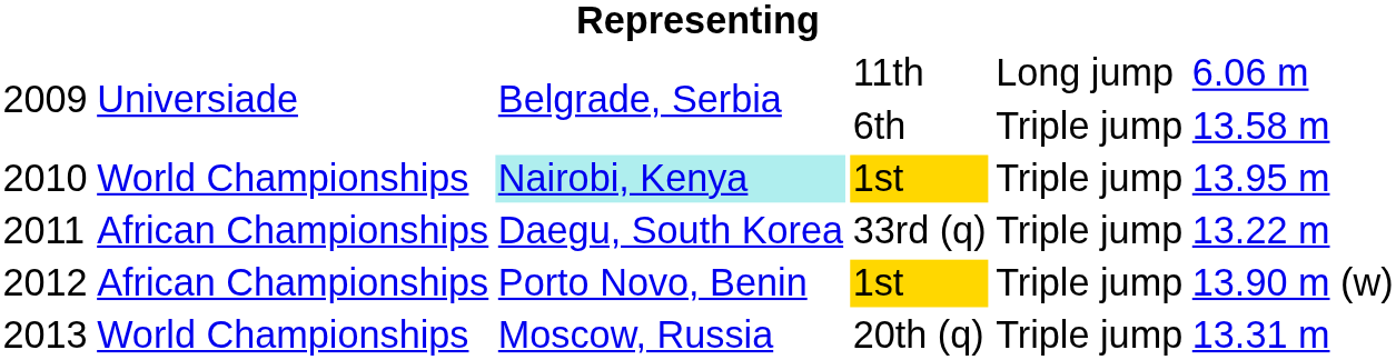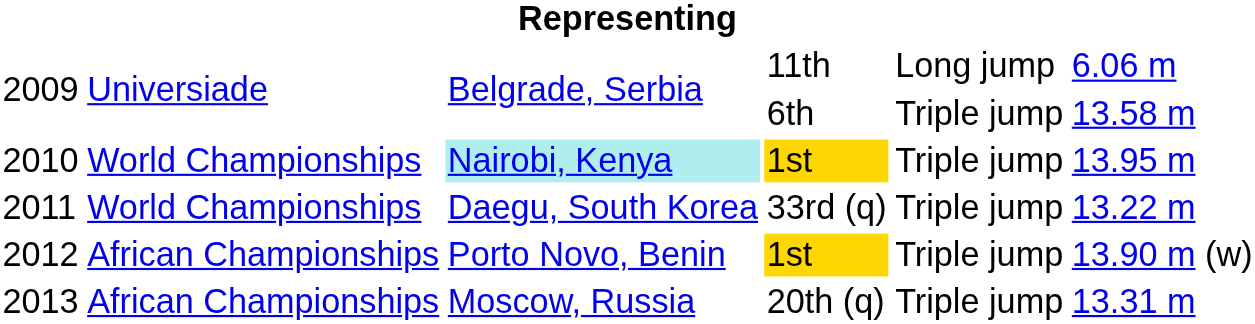2011 | column 2: African Championships -> World Championships
2013 | column 2: World Championships -> African Championships
